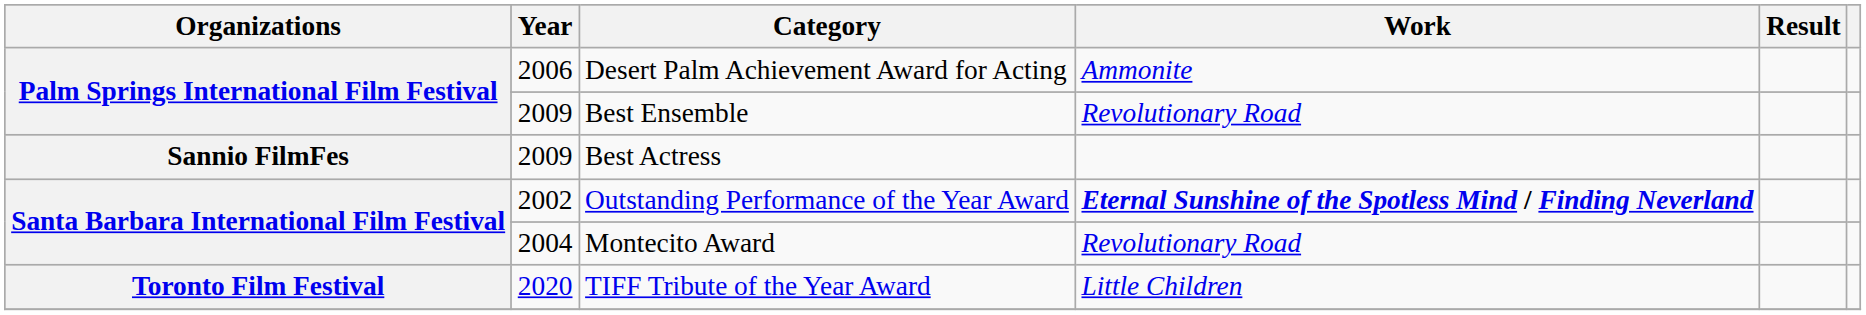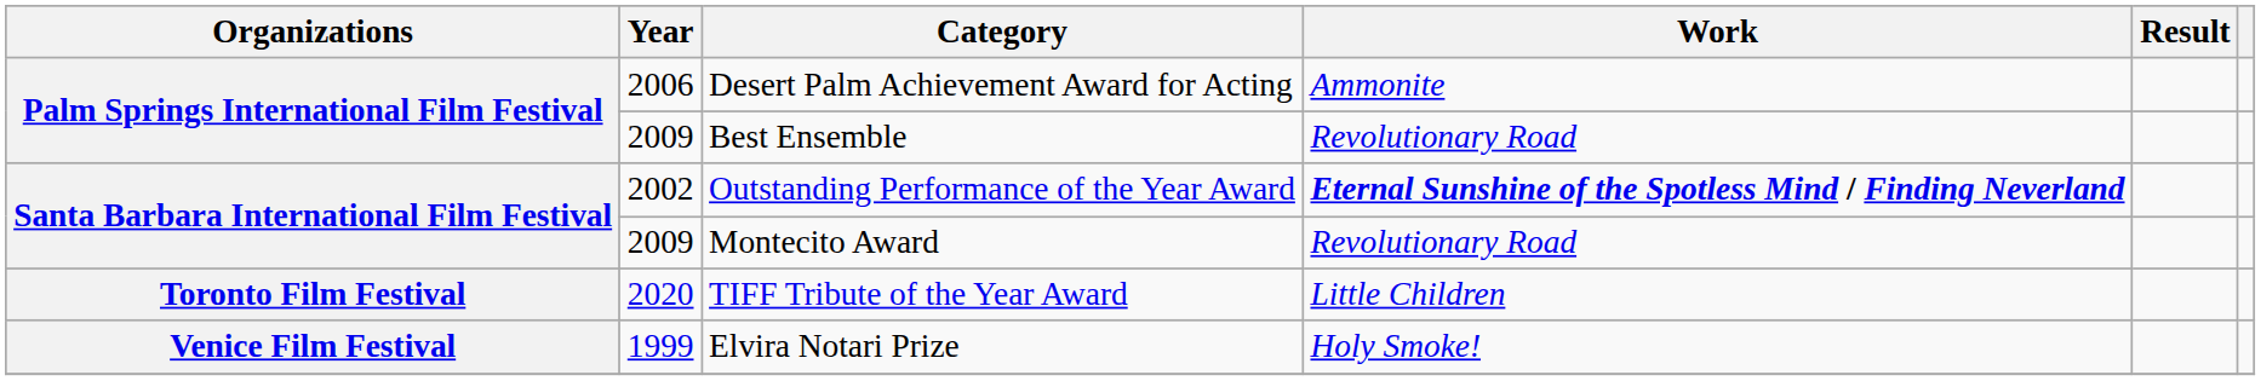- row: Sannio FilmFes | 2009 | Best Actress
Montecito Award | Year: 2004 -> 2009
+ row: Venice Film Festival | 1999 | Elvira Notari Prize | Holy Smoke!
